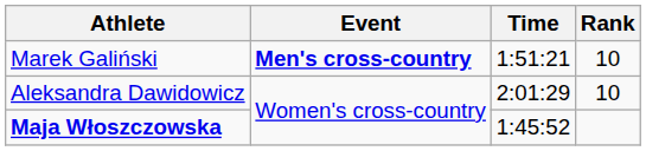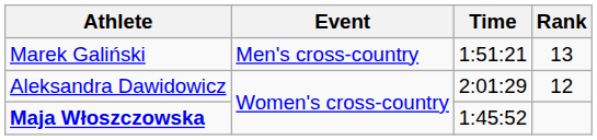Marek Galiński | Event: bold -> normal
Marek Galiński | Rank: 10 -> 13
Aleksandra Dawidowicz | Rank: 10 -> 12
